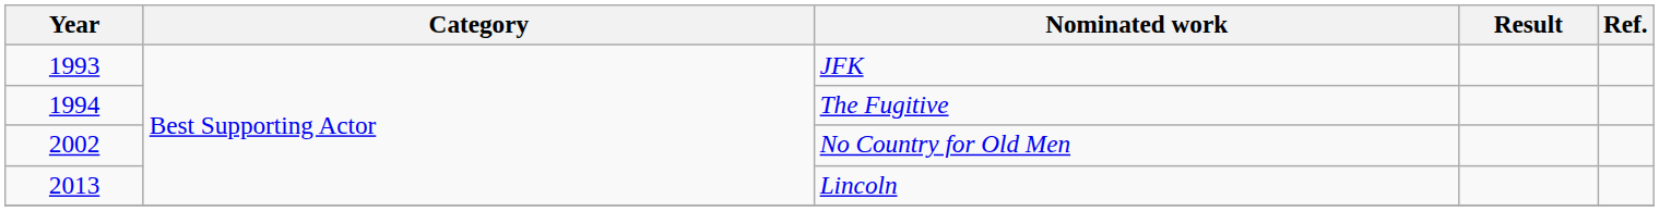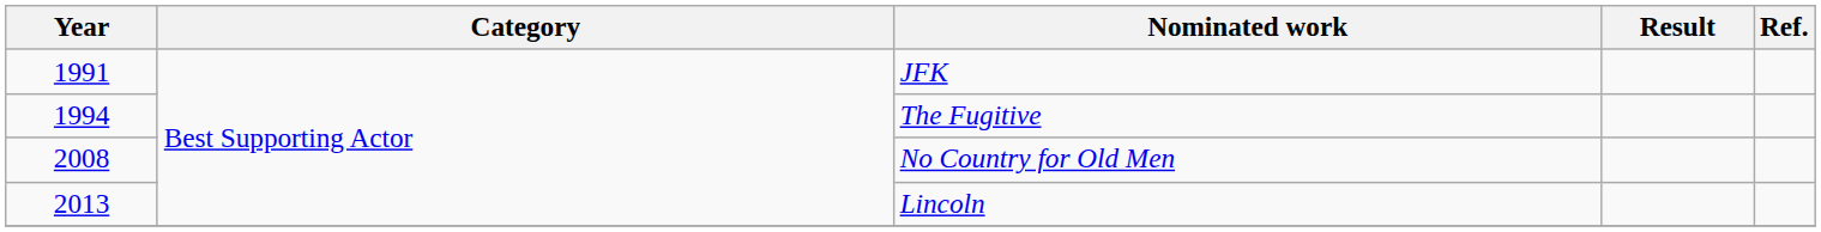JFK | Year: 1993 -> 1991
No Country for Old Men | Year: 2002 -> 2008
